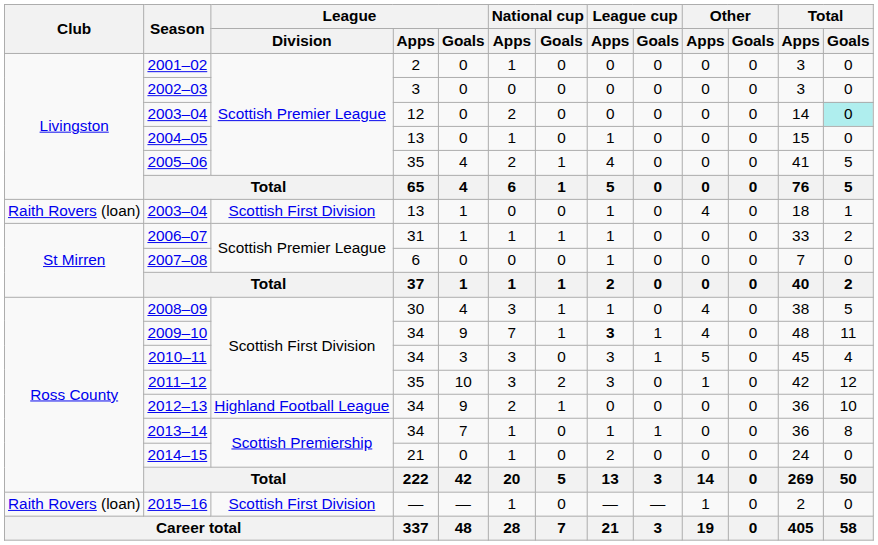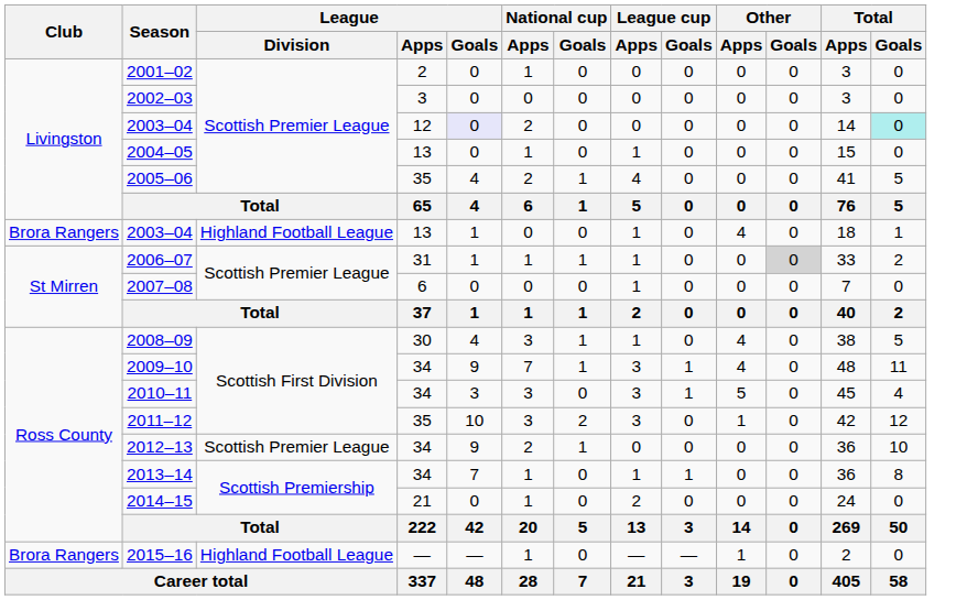2003–04 / 12 | League / Goals: no background -> lavender background
2003–04 / 13 | Club: Raith Rovers (loan) -> Brora Rangers
2003–04 / 13 | League / Division: Scottish First Division -> Highland Football League
2006–07 | Other / Goals: no background -> lightgrey background
2009–10 | League cup / Apps: bold -> normal
2012–13 | League / Division: Highland Football League -> Scottish Premier League
2015–16 | Club: Raith Rovers (loan) -> Brora Rangers
2015–16 | League / Division: Scottish First Division -> Highland Football League
